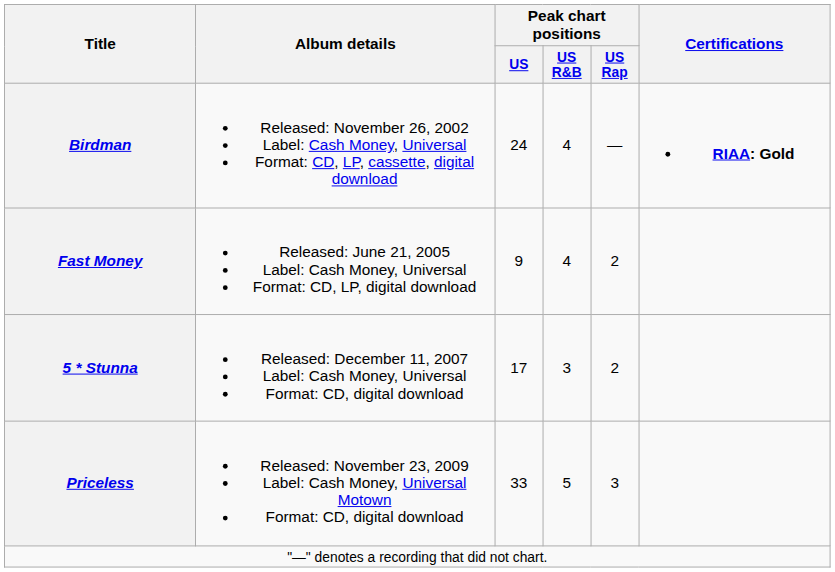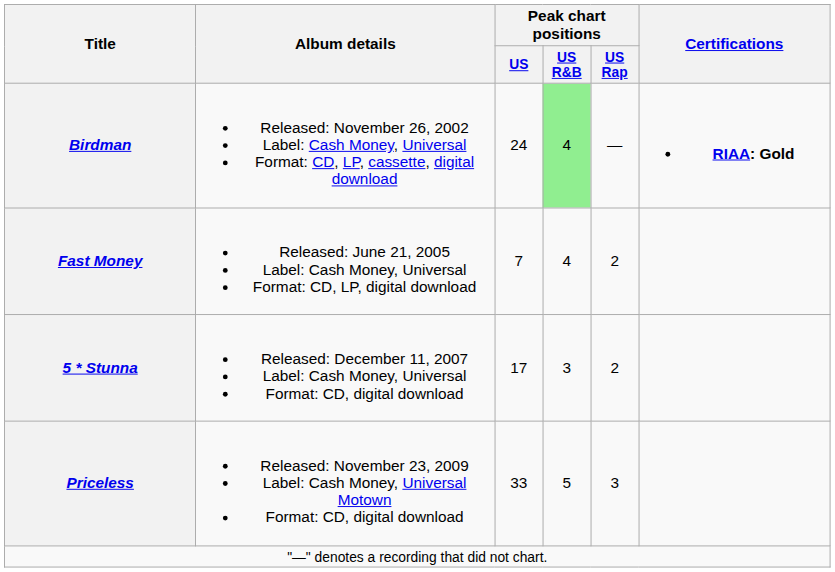Birdman | Peak chart positions / US R&B: no background -> lightgreen background
Fast Money | Peak chart positions / US: 9 -> 7
